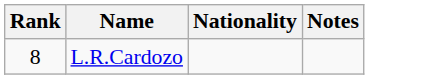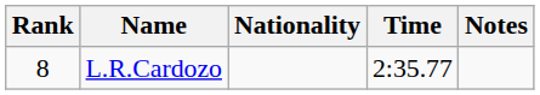+ column: Time | 2:35.77
